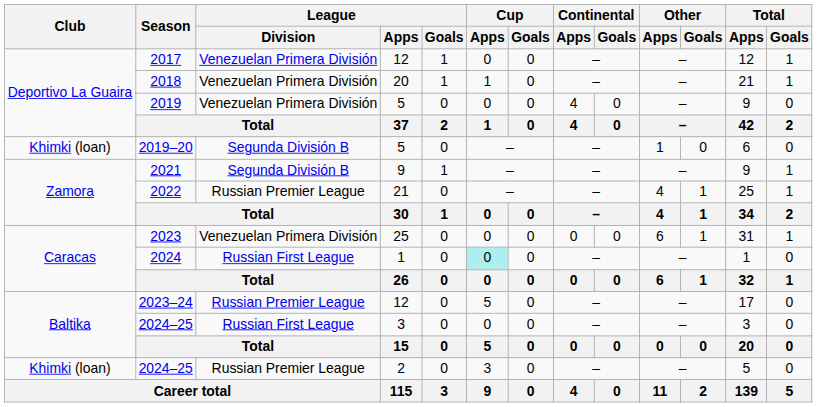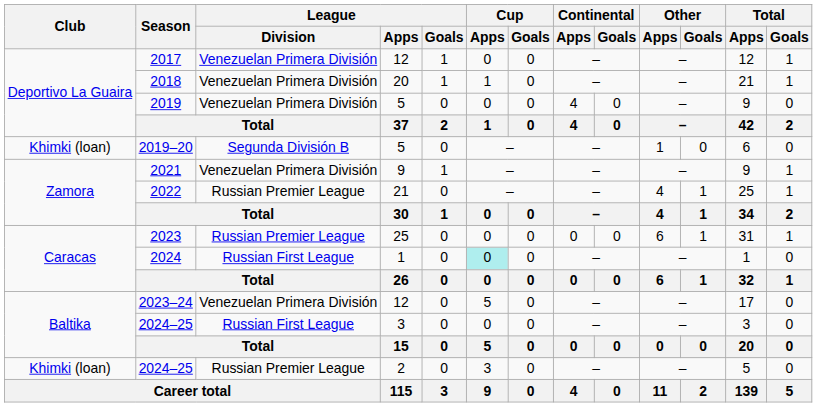2021 | League / Division: Segunda División B -> Venezuelan Primera División
2023 | League / Division: Venezuelan Primera División -> Russian Premier League
2023–24 | League / Division: Russian Premier League -> Venezuelan Primera División
